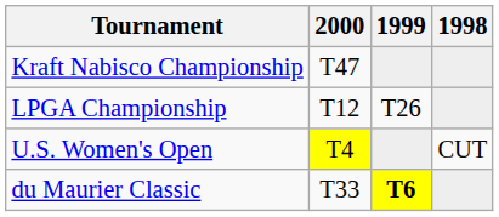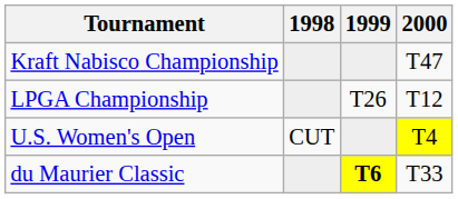columns swapped: 1998 <-> 2000
